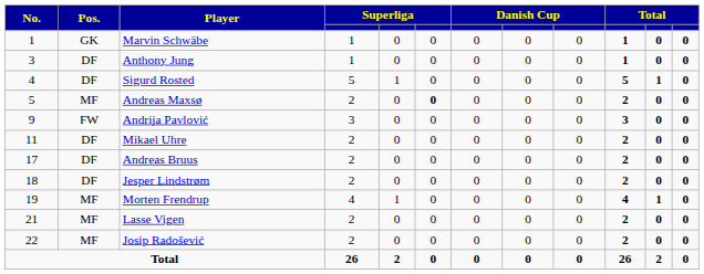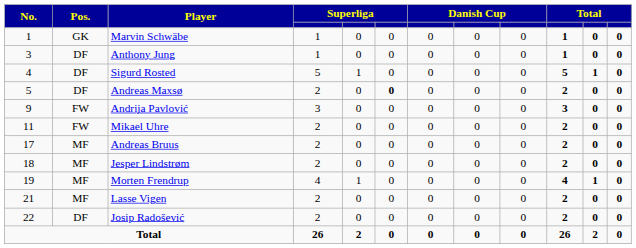Andreas Maxsø | Pos.: MF -> DF
Mikael Uhre | Pos.: DF -> FW
Andreas Bruus | Pos.: DF -> MF
Jesper Lindstrøm | Pos.: DF -> MF
Josip Radošević | Pos.: MF -> DF
